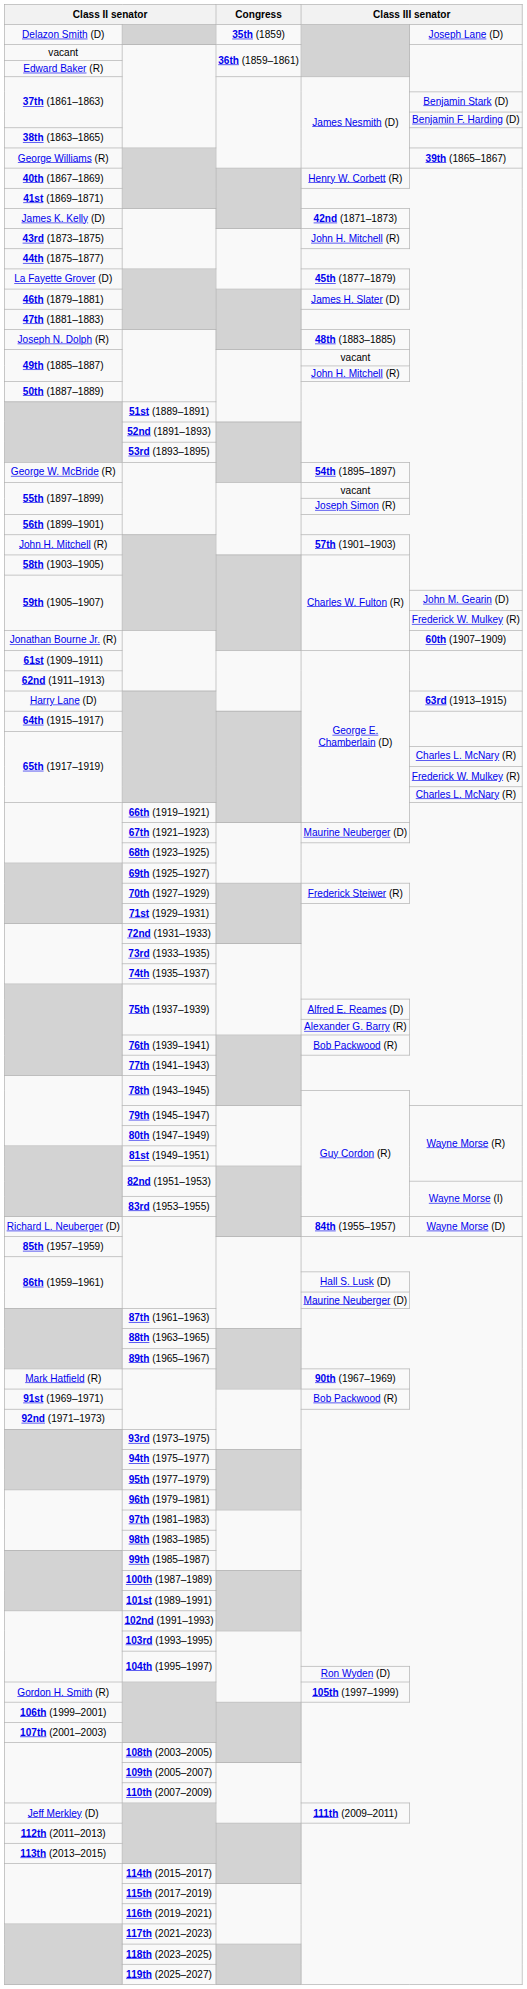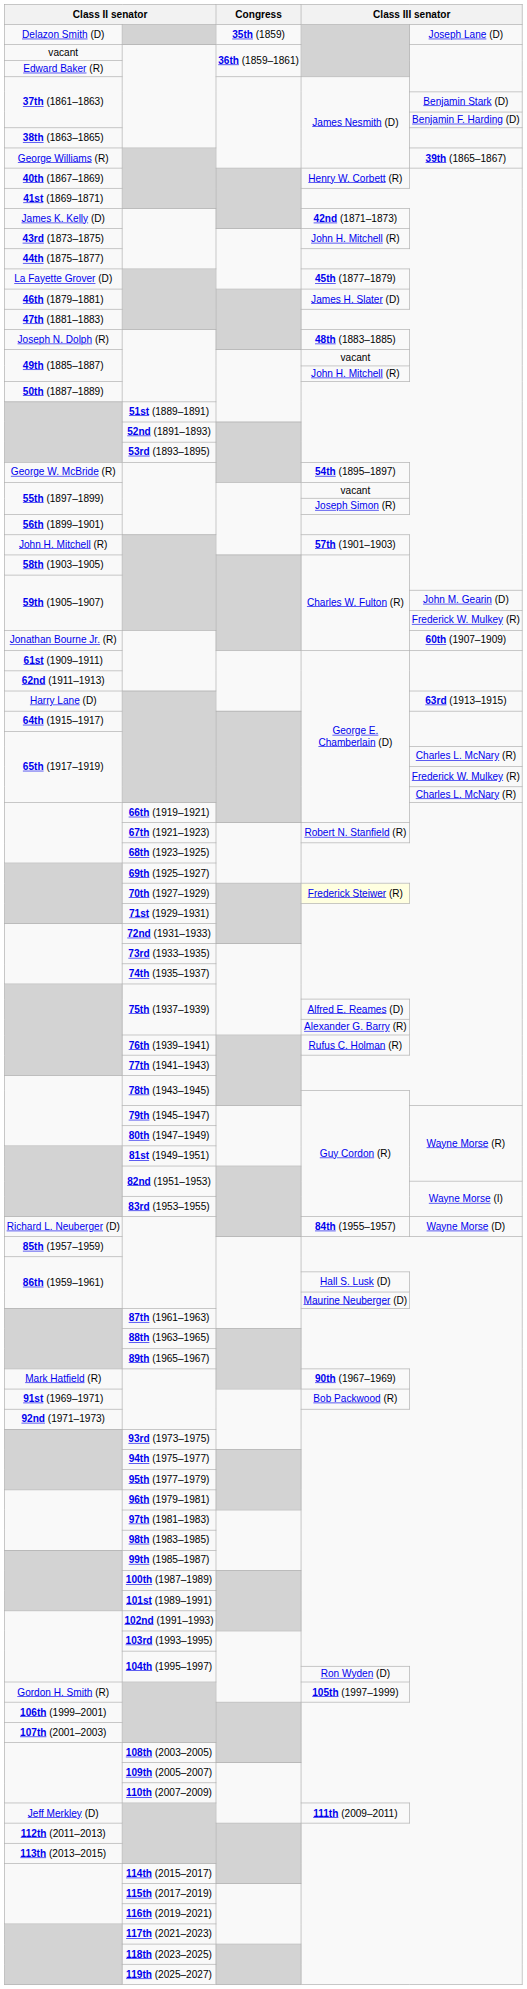67th (1921–1923) | column 4: Maurine Neuberger (D) -> Robert N. Stanfield (R)
70th (1927–1929) | column 4: no background -> lightyellow background
76th (1939–1941) | column 4: Bob Packwood (R) -> Rufus C. Holman (R)
